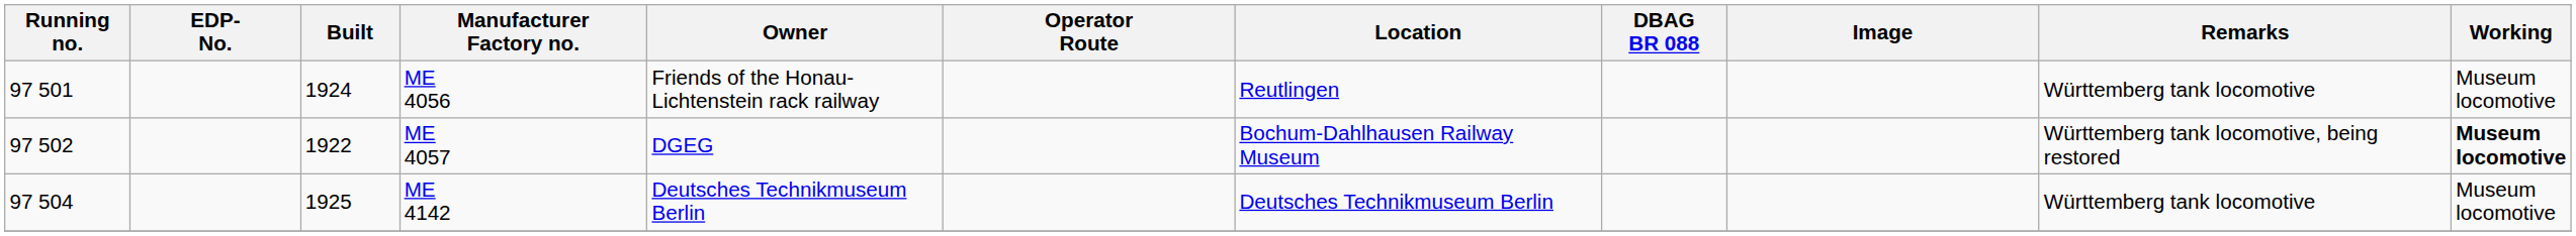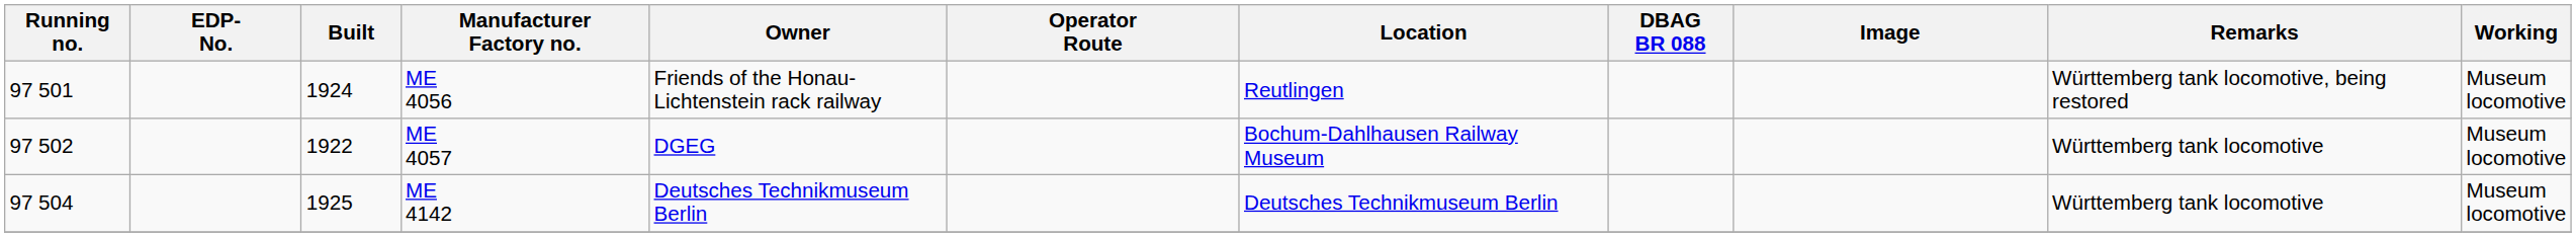ME 4056 | Remarks: Württemberg tank locomotive -> Württemberg tank locomotive, being restored
ME 4057 | Remarks: Württemberg tank locomotive, being restored -> Württemberg tank locomotive
ME 4057 | Working: bold -> normal
